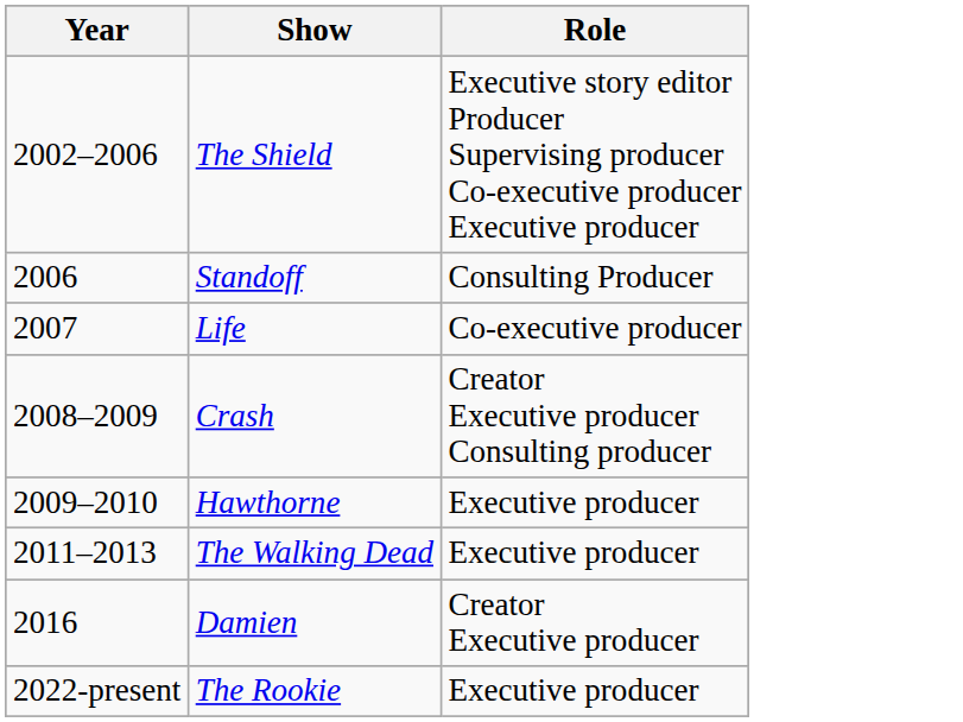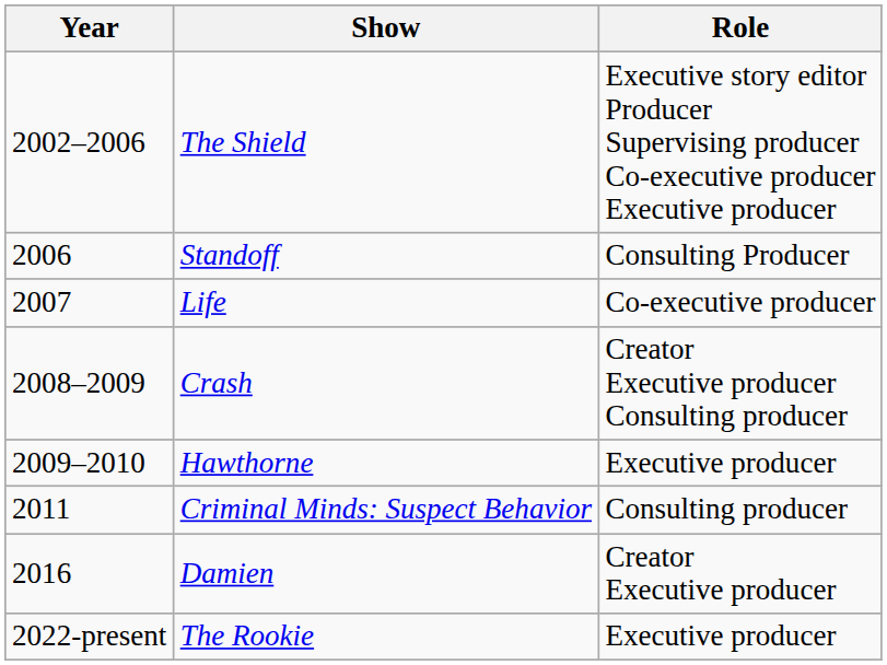+ row: 2011 | Criminal Minds: Suspect Behavior | Consulting producer
- row: 2011–2013 | The Walking Dead | Executive producer
